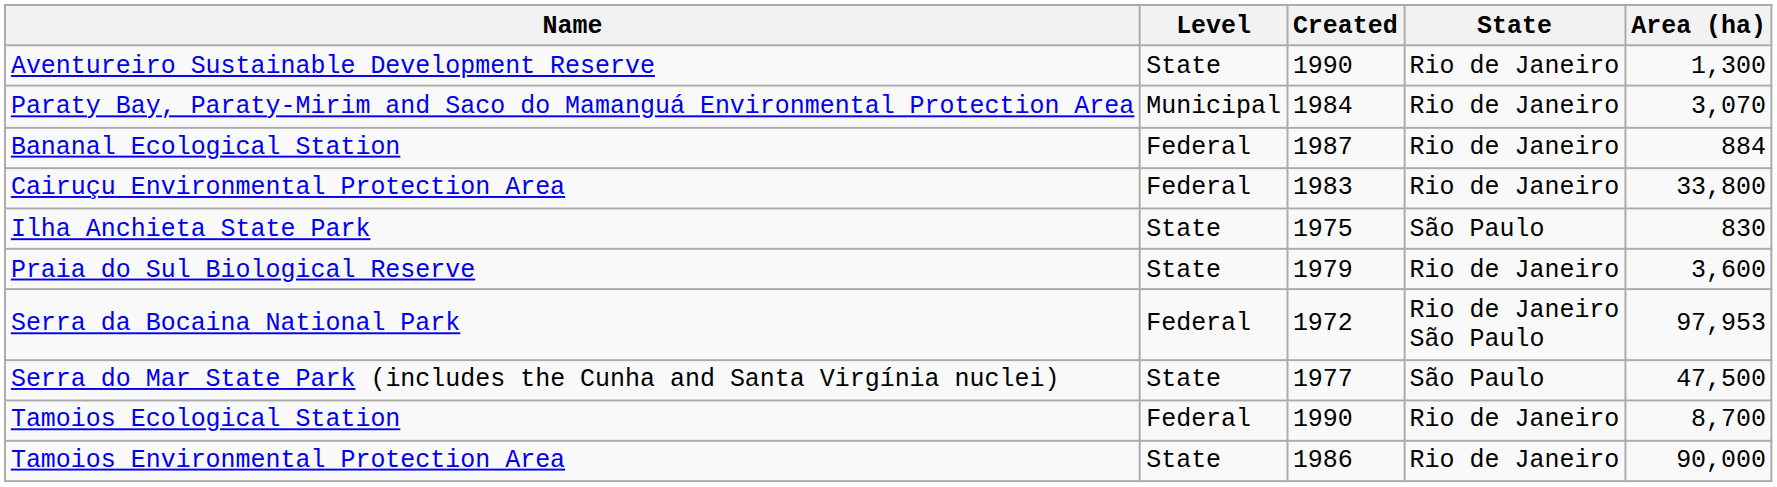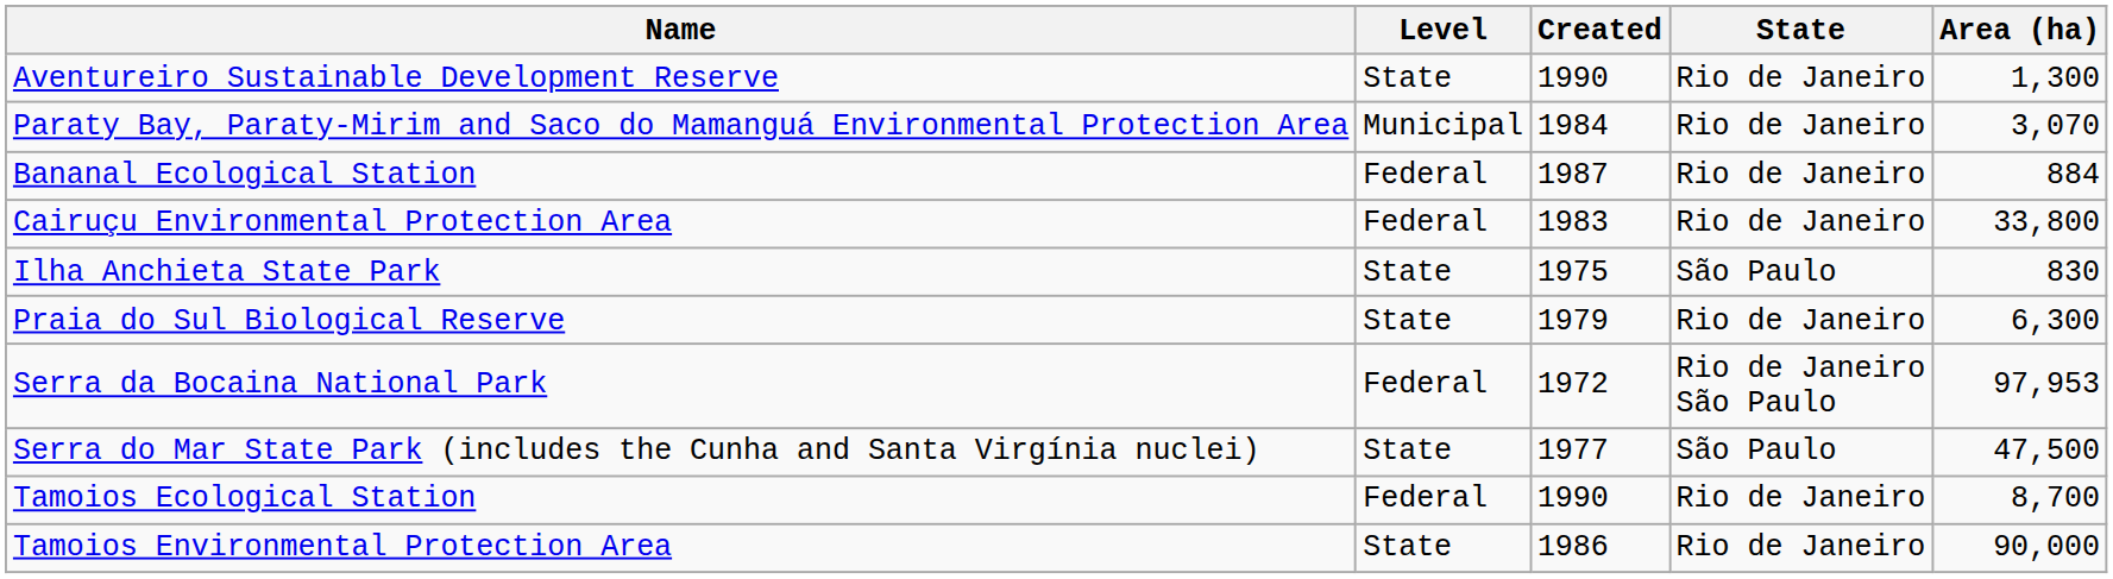Praia do Sul Biological Reserve | Area (ha): 3,600 -> 6,300
